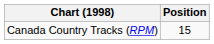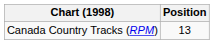Canada Country Tracks (RPM) | Position: 15 -> 13
